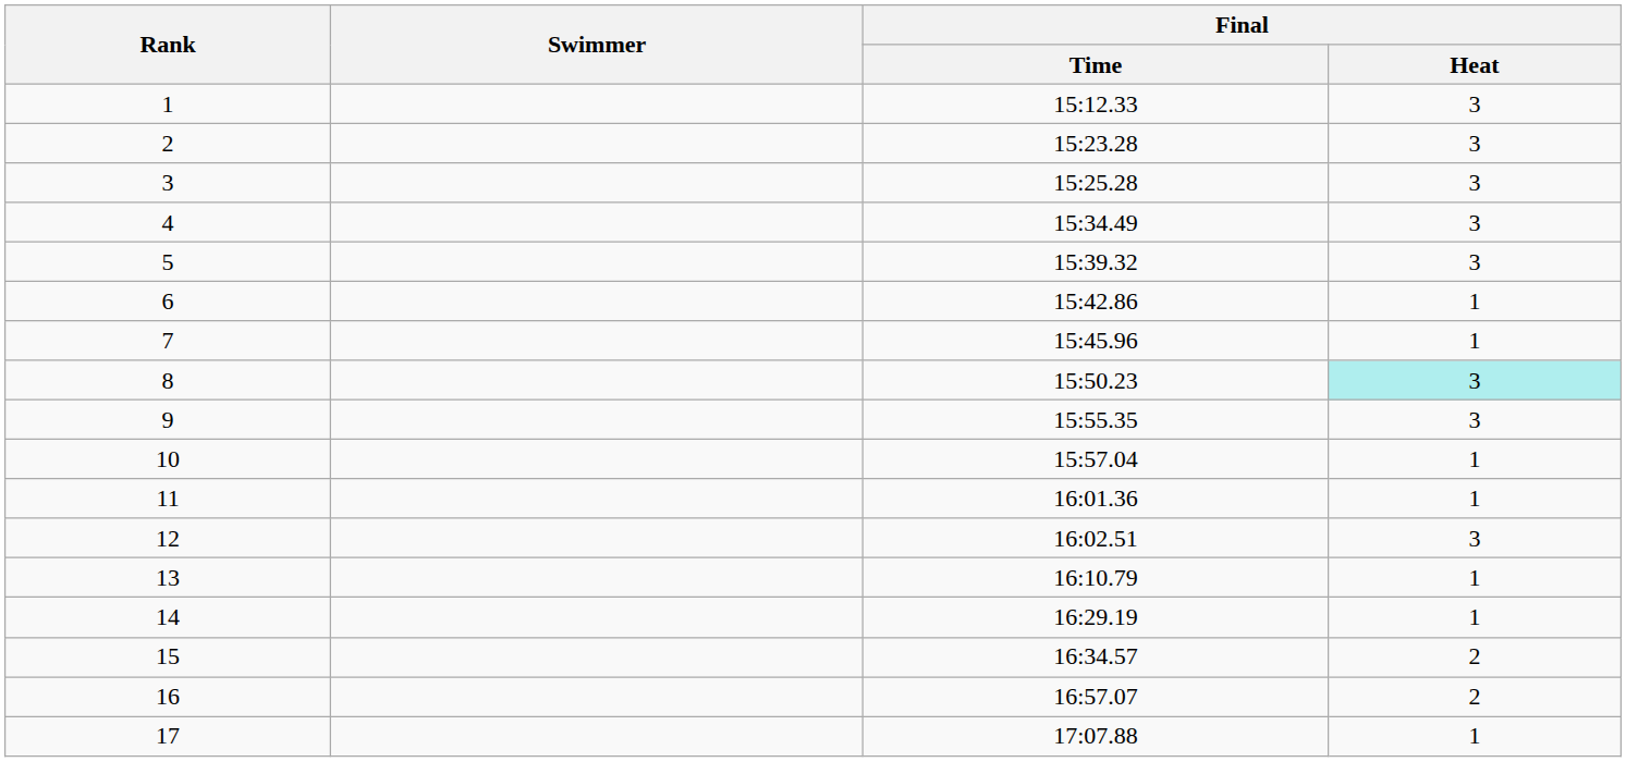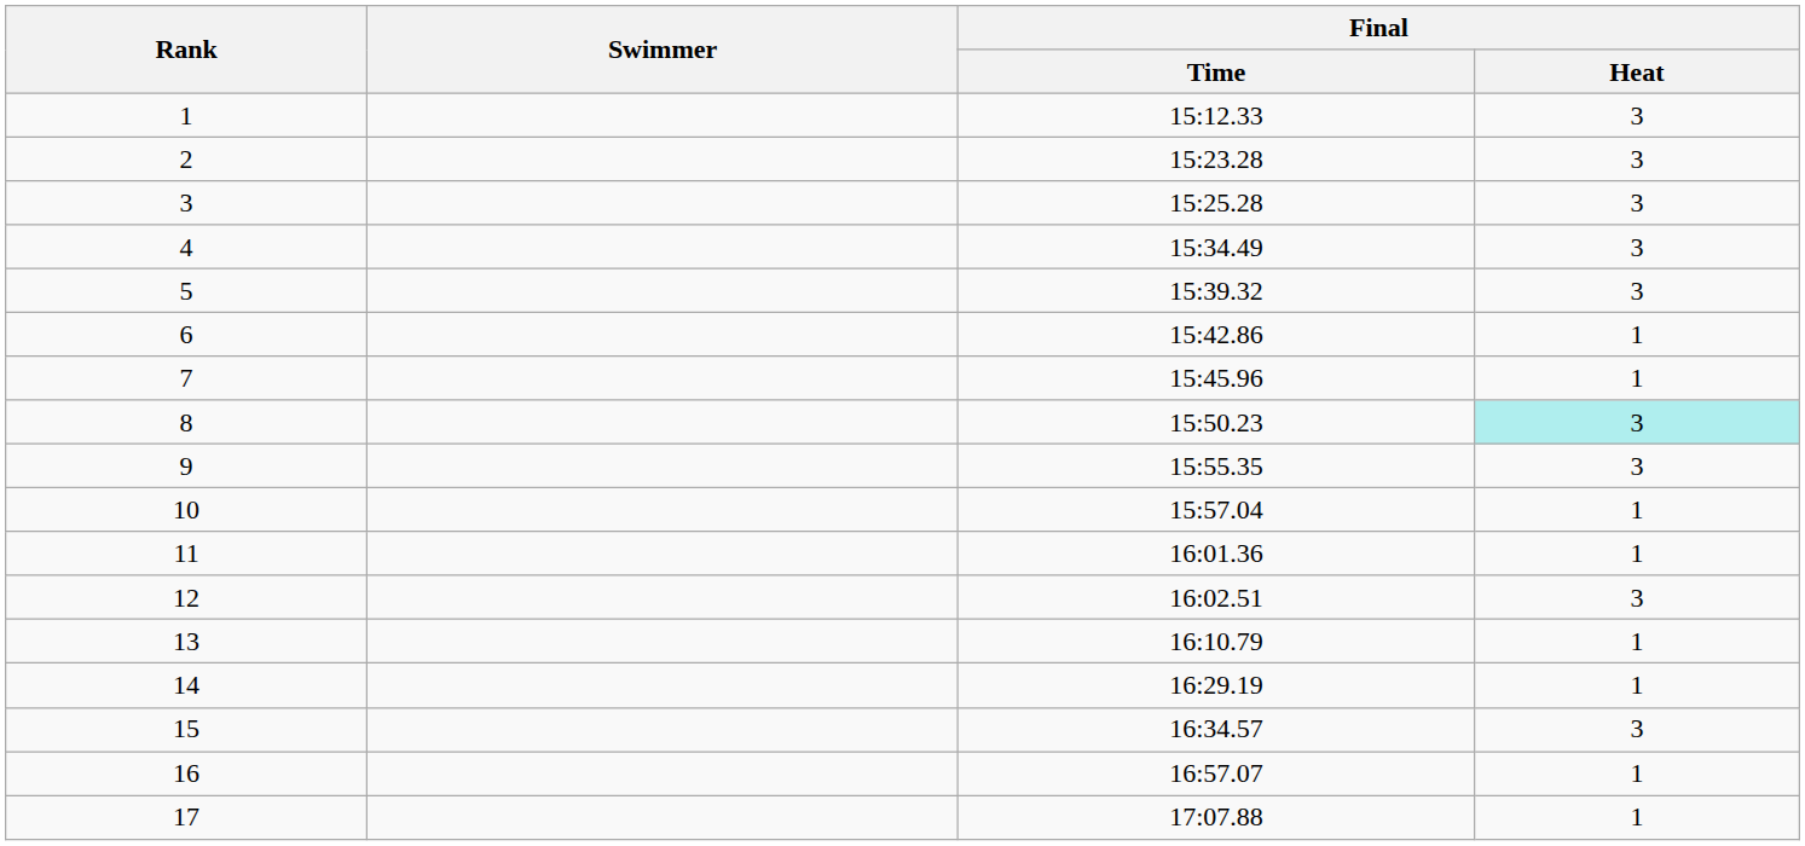15 | Final / Heat: 2 -> 3
16 | Final / Heat: 2 -> 1
